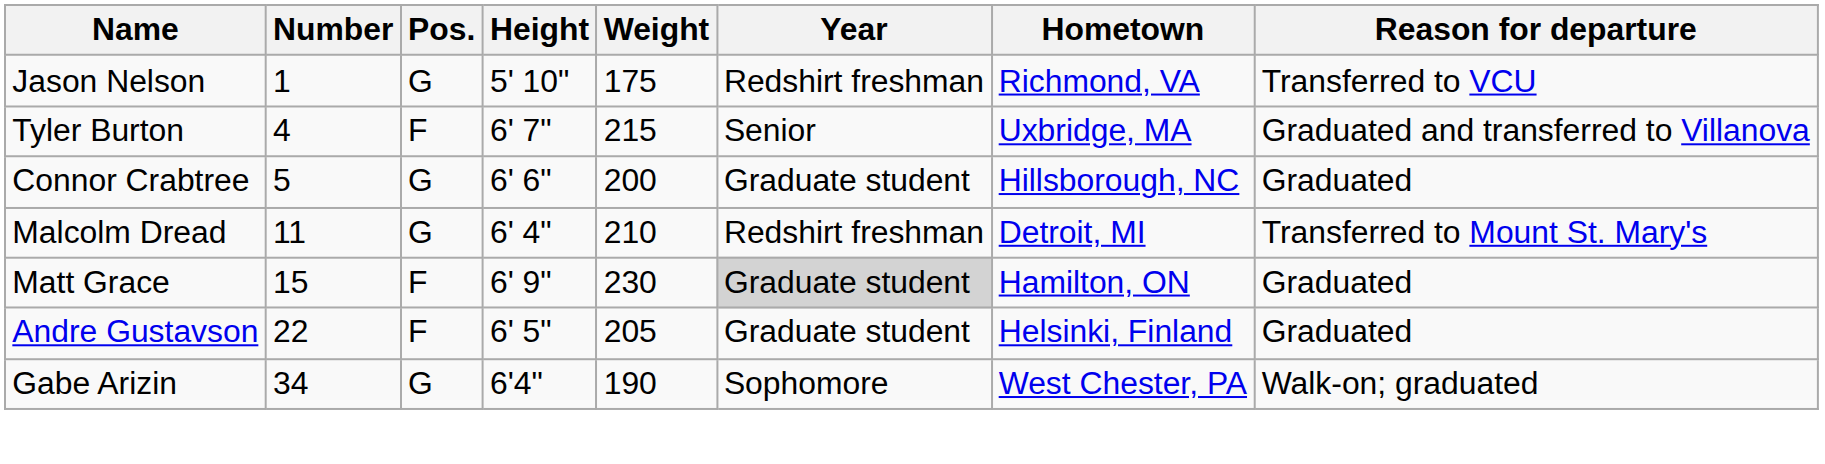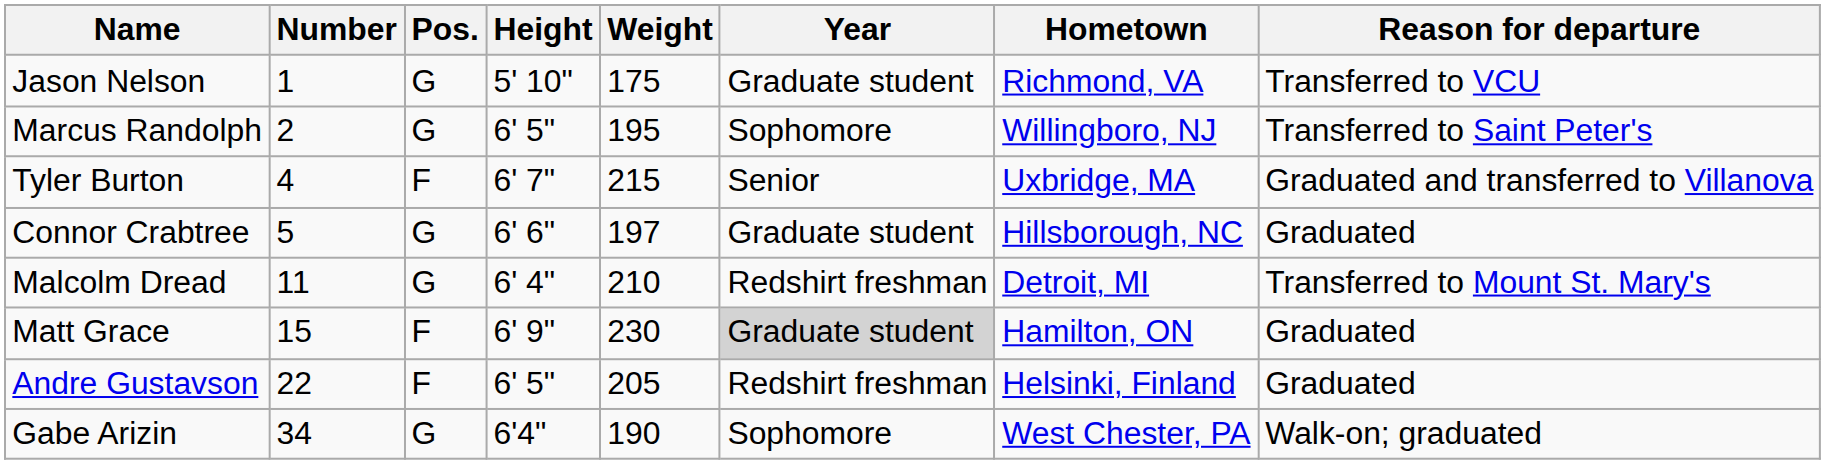Jason Nelson | Year: Redshirt freshman -> Graduate student
+ row: Marcus Randolph | 2 | G | 6' 5" | 195 | Sophomore | Willingboro, NJ | Transferred to Saint Peter's
Connor Crabtree | Weight: 200 -> 197
Andre Gustavson | Year: Graduate student -> Redshirt freshman
